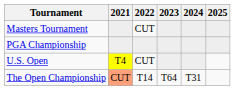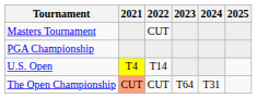U.S. Open | 2022: CUT -> T14
The Open Championship | 2022: T14 -> CUT
